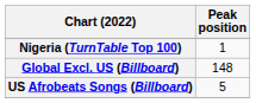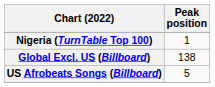Global Excl. US (Billboard) | Peak position: 148 -> 138
